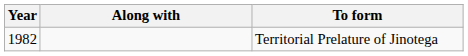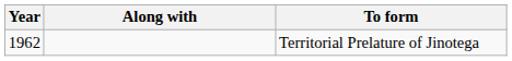Territorial Prelature of Jinotega | Year: 1982 -> 1962
